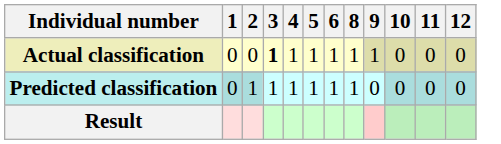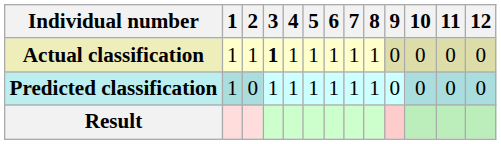+ column: 7 | 1 | 1
Actual classification | 1: 0 -> 1
Actual classification | 2: 0 -> 1
Actual classification | 9: 1 -> 0
Predicted classification | 1: 0 -> 1
Predicted classification | 2: 1 -> 0
